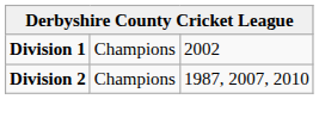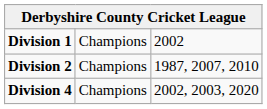+ row: Division 4 | Champions | 2002, 2003, 2020
